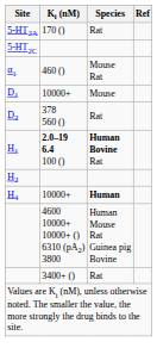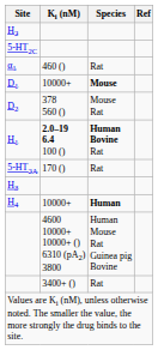rows swapped: 5-HT2A <-> H2
α1 | Species: Mouse Rat -> Rat
D1 | Species: normal -> bold
D2 | Species: Rat -> Mouse Rat
+ row: H3
